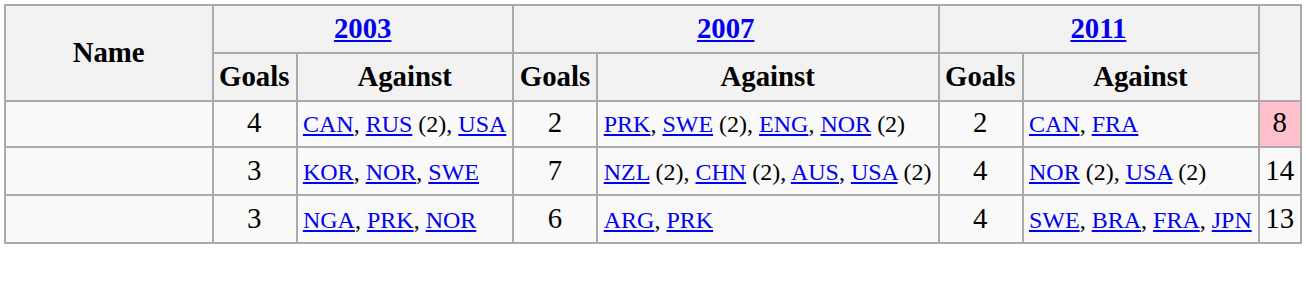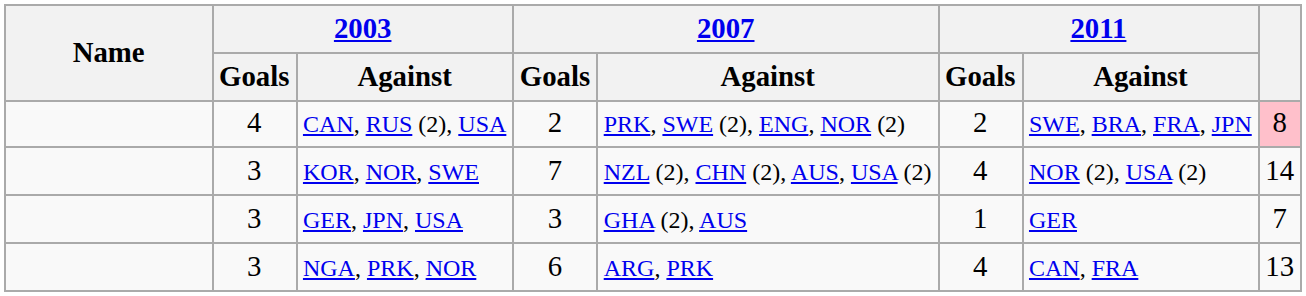CAN, RUS (2), USA | 2011 / Against: CAN, FRA -> SWE, BRA, FRA, JPN
+ row: 3 | GER, JPN, USA | 3 | GHA (2), AUS | 1 | GER | 7
NGA, PRK, NOR | 2011 / Against: SWE, BRA, FRA, JPN -> CAN, FRA
